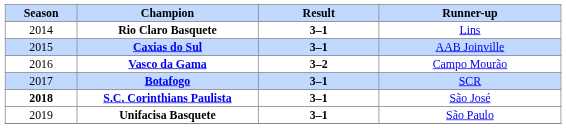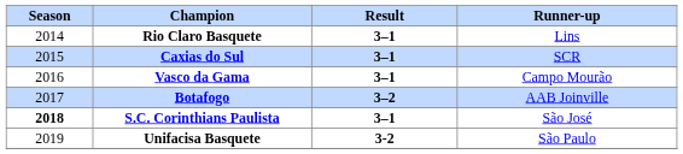Caxias do Sul | Runner-up: AAB Joinville -> SCR
Vasco da Gama | Result: 3–2 -> 3–1
Botafogo | Result: 3–1 -> 3–2
Botafogo | Runner-up: SCR -> AAB Joinville
Unifacisa Basquete | Result: 3–1 -> 3-2
